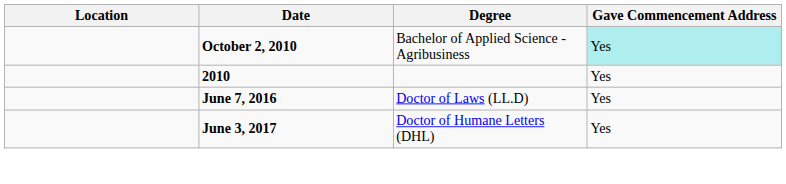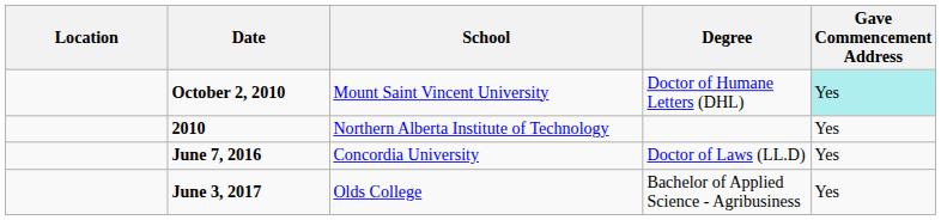+ column: School | Mount Saint Vincent University | Northern Alberta Institute of Technology | Concordia University | Olds College
October 2, 2010 | Degree: Bachelor of Applied Science - Agribusiness -> Doctor of Humane Letters (DHL)
June 3, 2017 | Degree: Doctor of Humane Letters (DHL) -> Bachelor of Applied Science - Agribusiness
